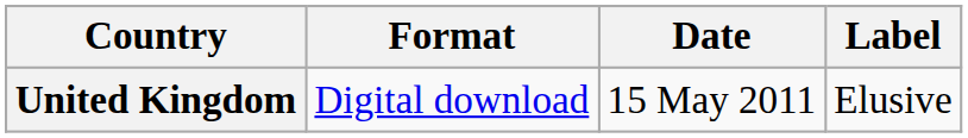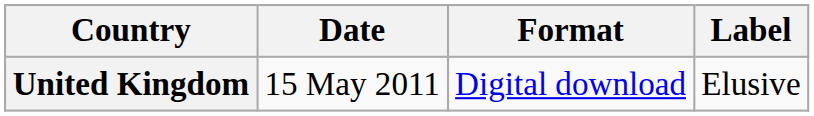columns swapped: Date <-> Format
